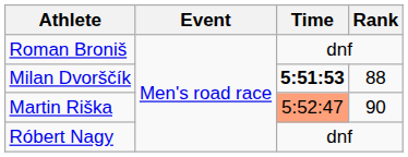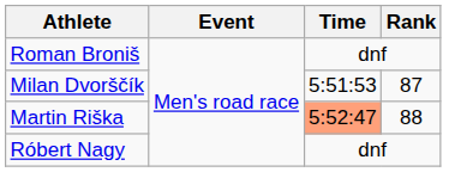Milan Dvorščík | Time: bold -> normal
Milan Dvorščík | Rank: 88 -> 87
Martin Riška | Rank: 90 -> 88
